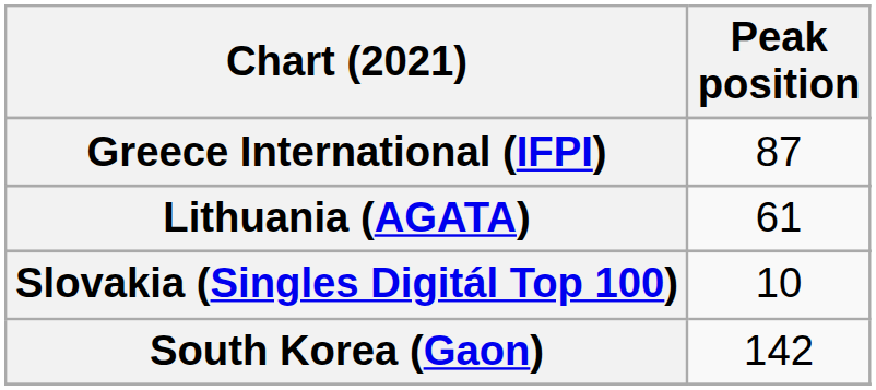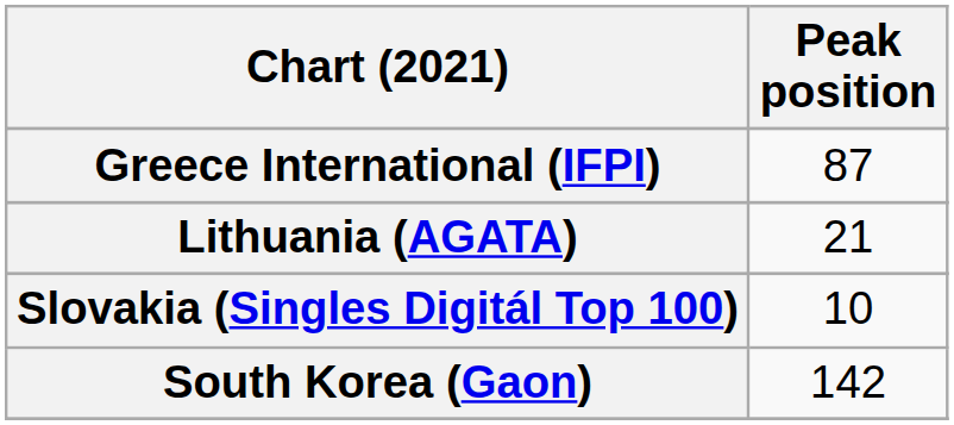Lithuania (AGATA) | Peak position: 61 -> 21
